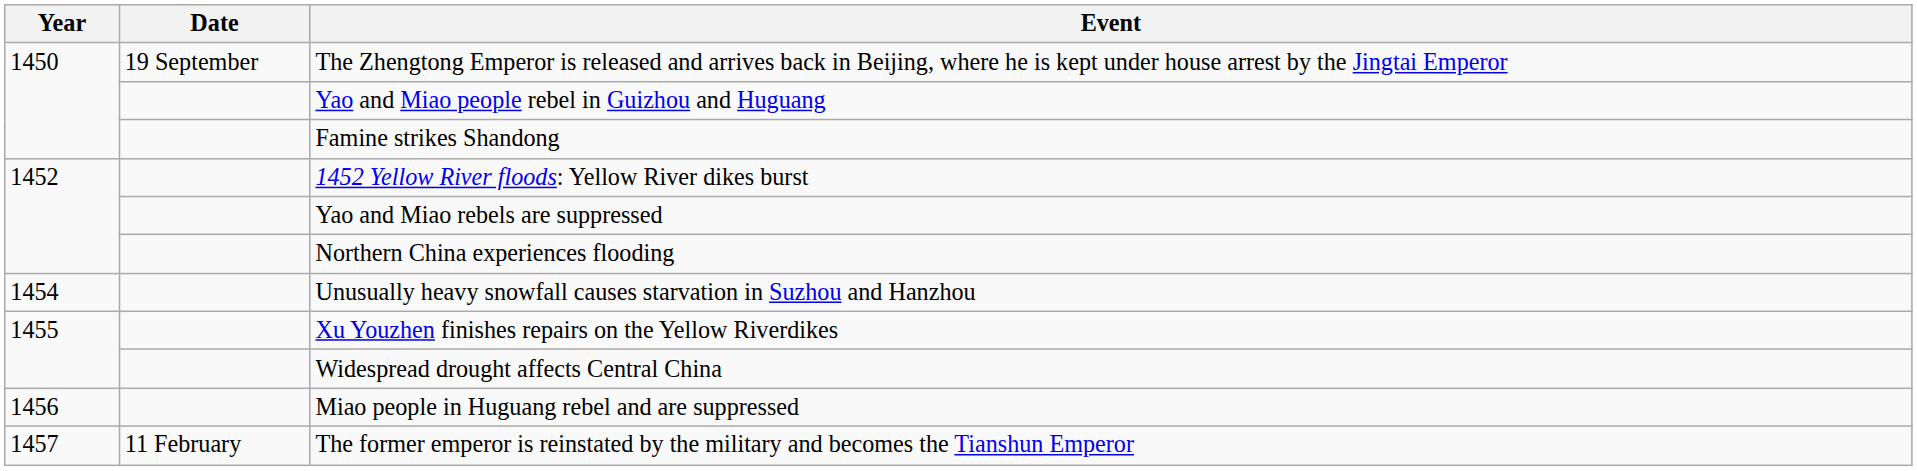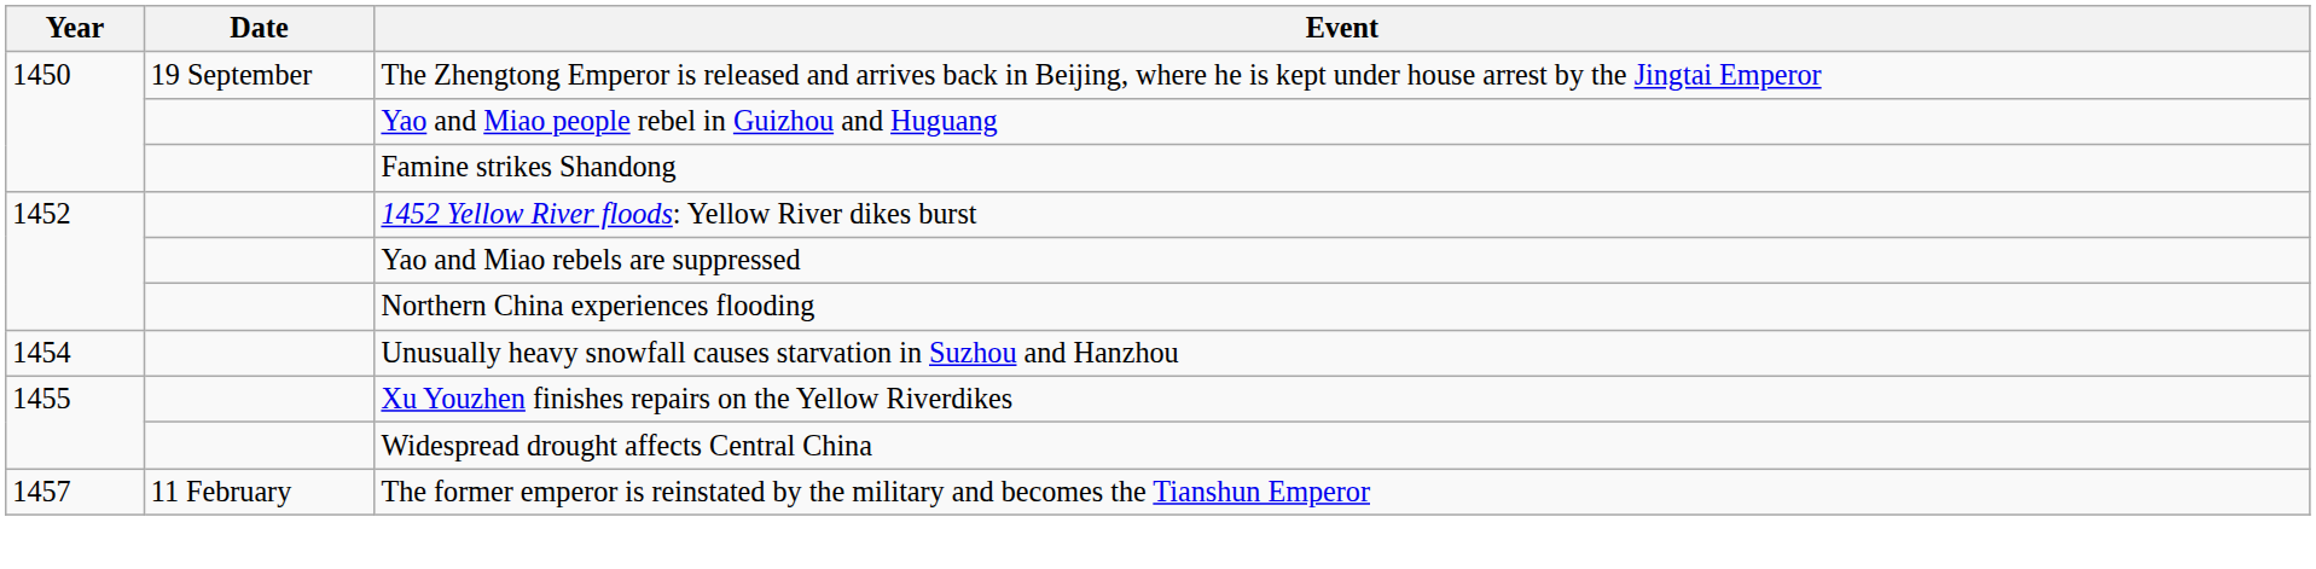- row: 1456 | Miao people in Huguang rebel and are suppressed
